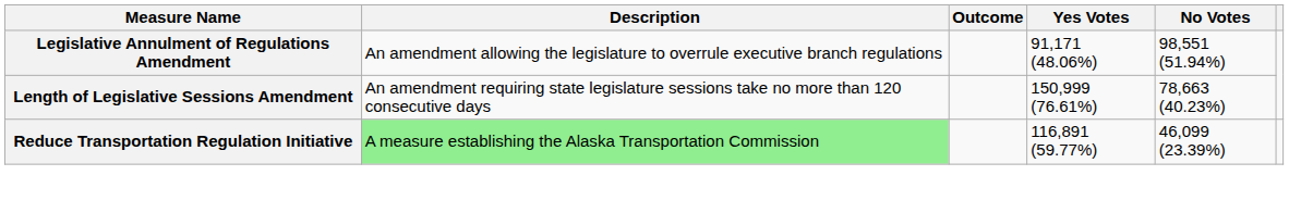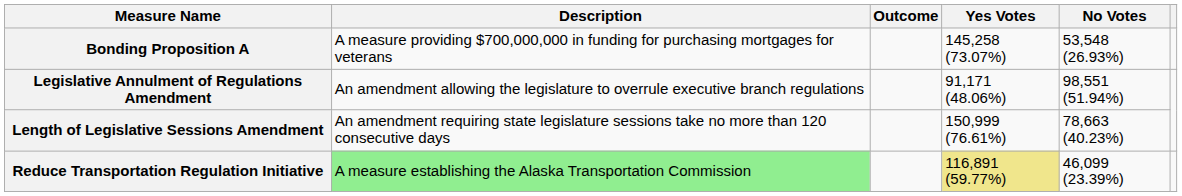+ row: Bonding Proposition A | A measure providing $700,000,000 in funding for purchasing mortgages for veterans | 145,258 (73.07%) | 53,548 (26.93%)
Reduce Transportation Regulation Initiative | Yes Votes: no background -> khaki background
